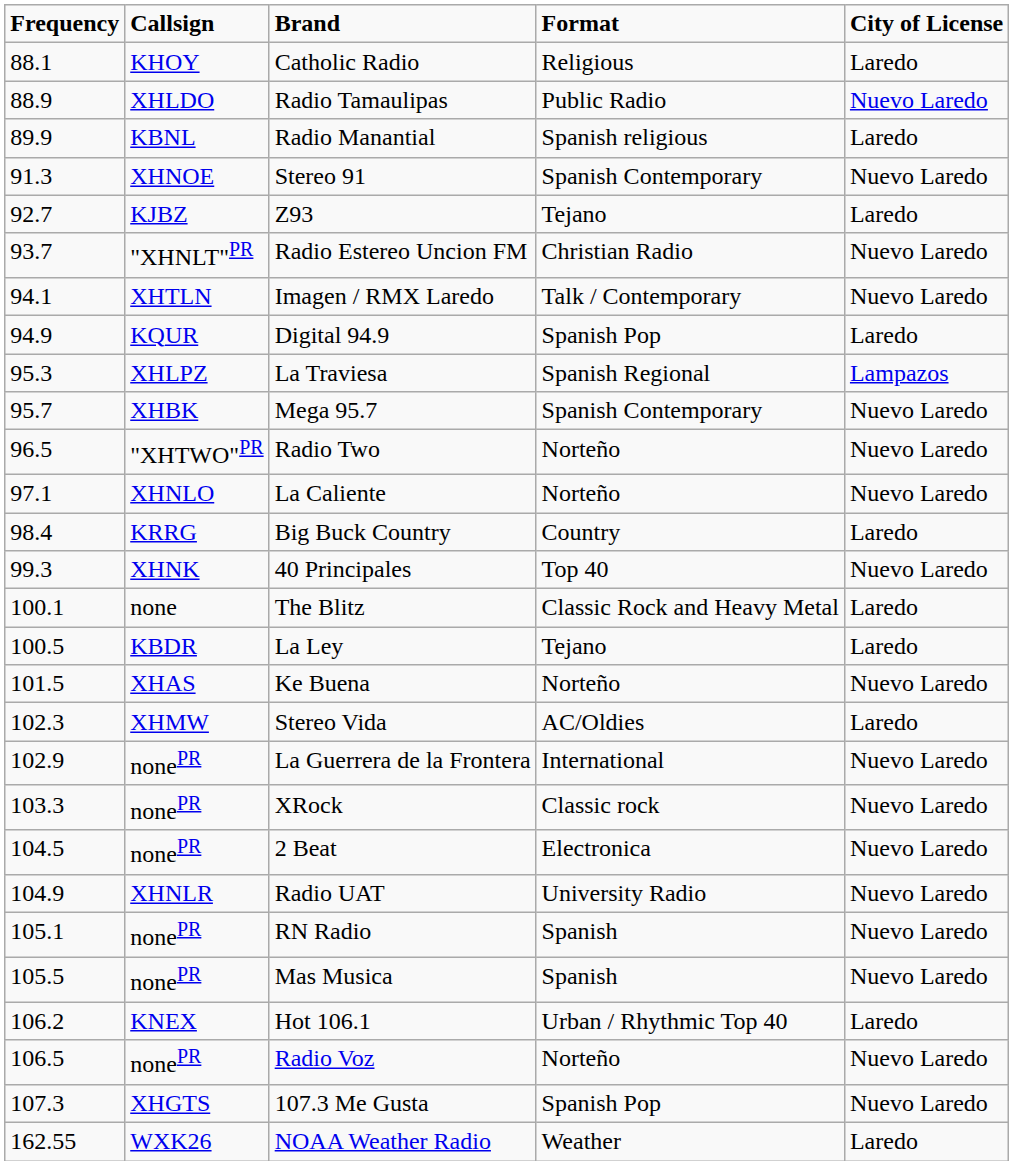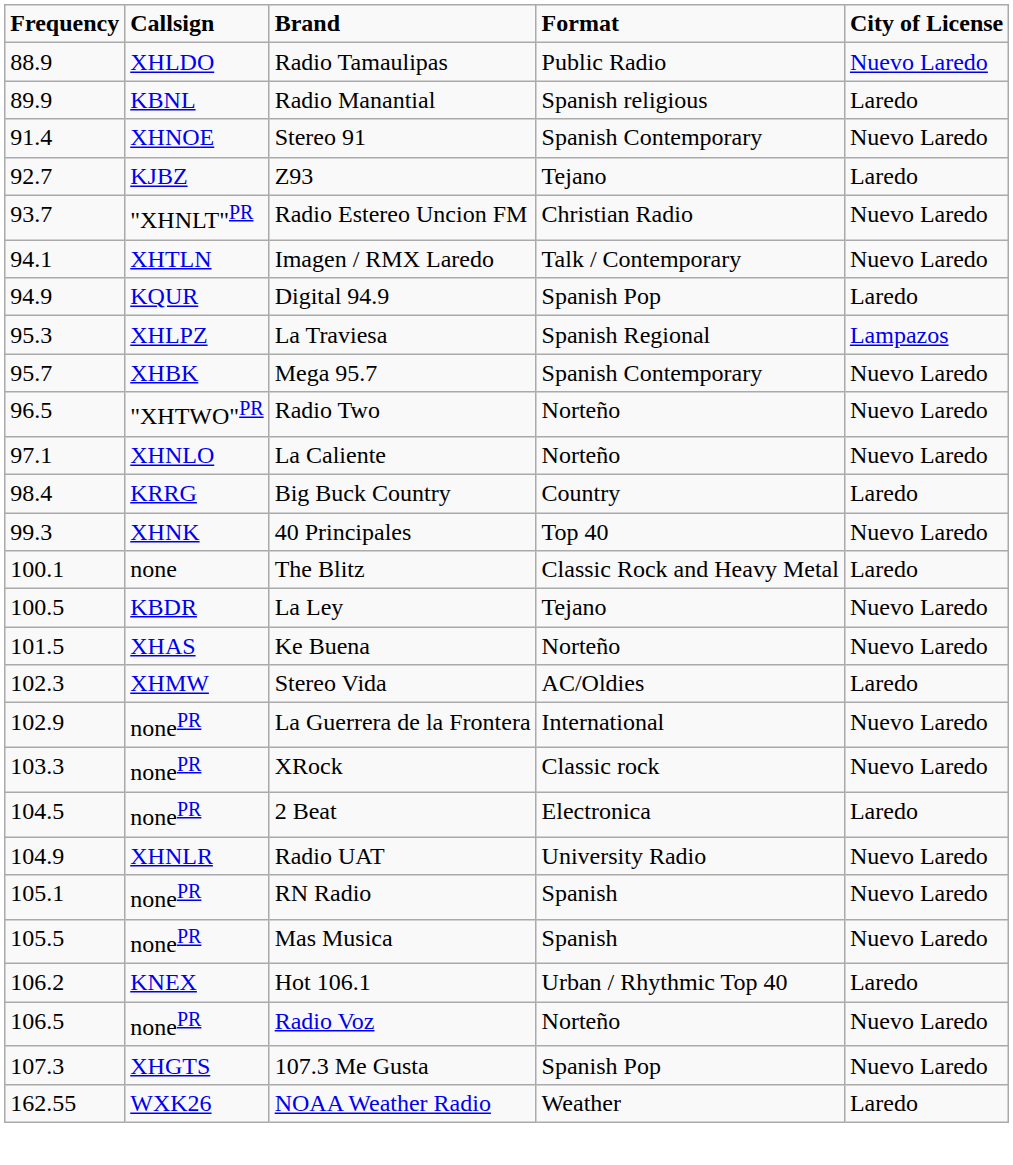- row: 88.1 | KHOY | Catholic Radio | Religious | Laredo
Stereo 91 | Frequency: 91.3 -> 91.4
La Ley | City of License: Laredo -> Nuevo Laredo
2 Beat | City of License: Nuevo Laredo -> Laredo
